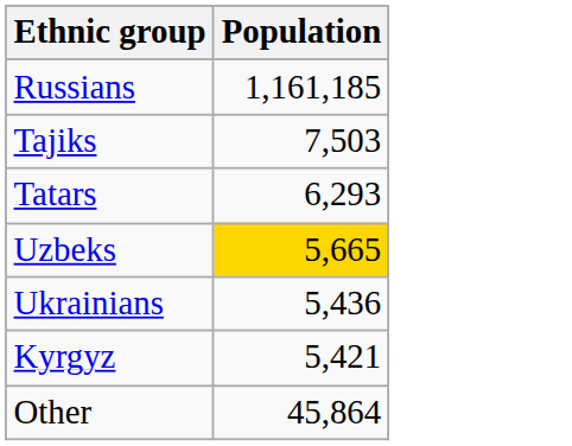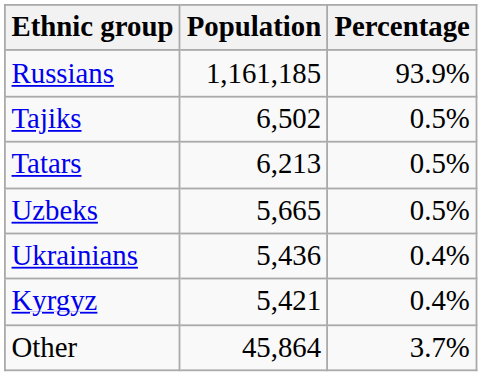+ column: Percentage | 93.9% | 0.5% | 0.5% | 0.5% | 0.4% | 0.4% | 3.7%
Tajiks | Population: 7,503 -> 6,502
Tatars | Population: 6,293 -> 6,213
Uzbeks | Population: gold background -> no background
